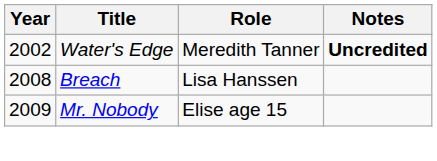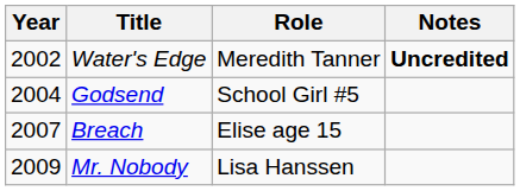+ row: 2004 | Godsend | School Girl #5
Breach | Year: 2008 -> 2007
Breach | Role: Lisa Hanssen -> Elise age 15
Mr. Nobody | Role: Elise age 15 -> Lisa Hanssen
